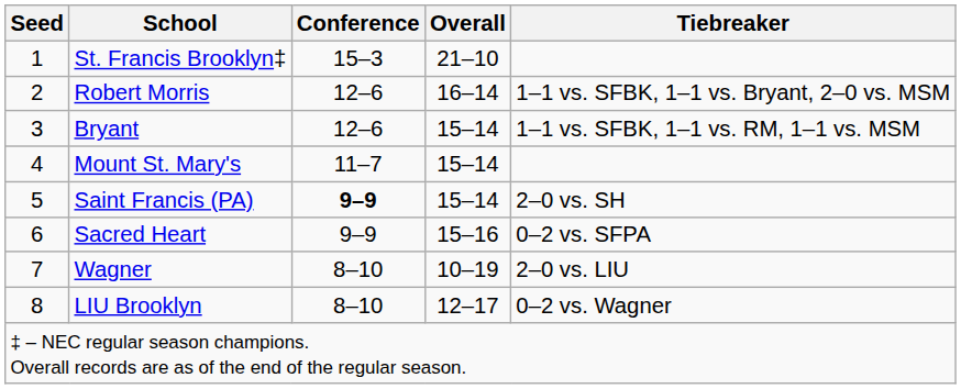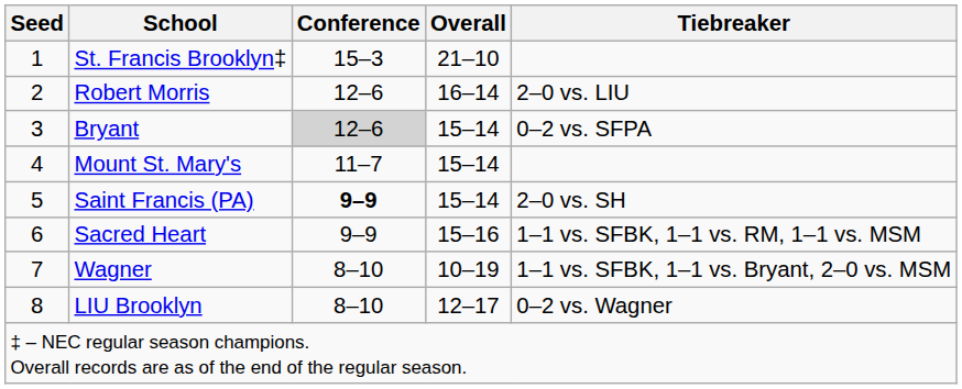Robert Morris | Tiebreaker: 1–1 vs. SFBK, 1–1 vs. Bryant, 2–0 vs. MSM -> 2–0 vs. LIU
Bryant | Conference: no background -> lightgrey background
Bryant | Tiebreaker: 1–1 vs. SFBK, 1–1 vs. RM, 1–1 vs. MSM -> 0–2 vs. SFPA
Sacred Heart | Tiebreaker: 0–2 vs. SFPA -> 1–1 vs. SFBK, 1–1 vs. RM, 1–1 vs. MSM
Wagner | Tiebreaker: 2–0 vs. LIU -> 1–1 vs. SFBK, 1–1 vs. Bryant, 2–0 vs. MSM
